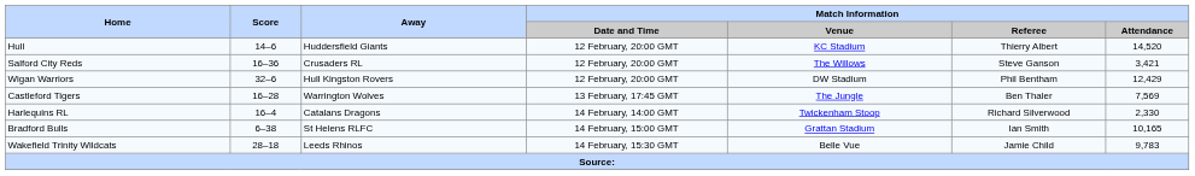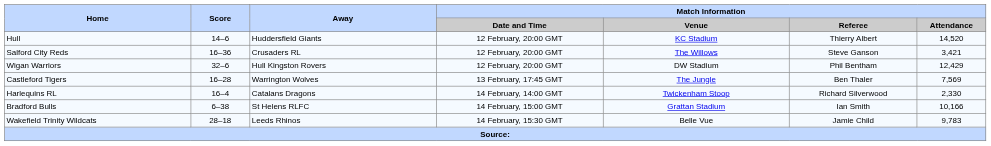Bradford Bulls | Match Information / Attendance: 10,165 -> 10,166
